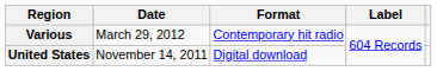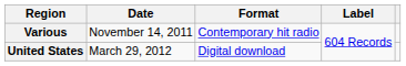Various | Date: March 29, 2012 -> November 14, 2011
United States | Date: November 14, 2011 -> March 29, 2012
